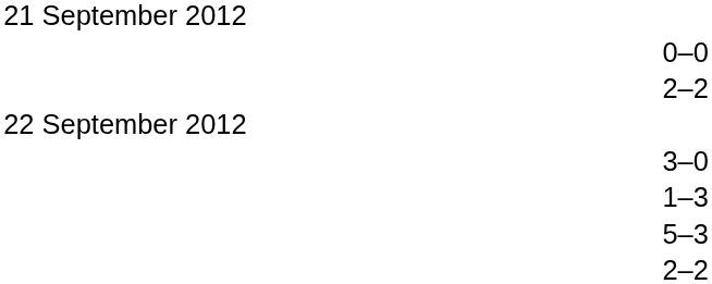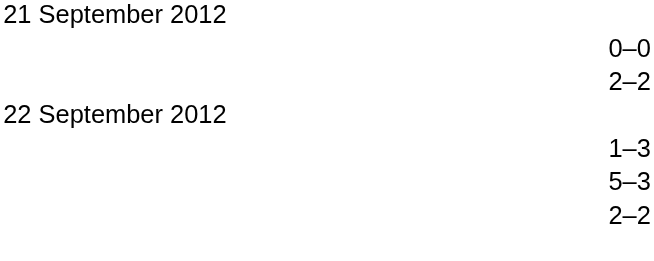- row: 3–0
